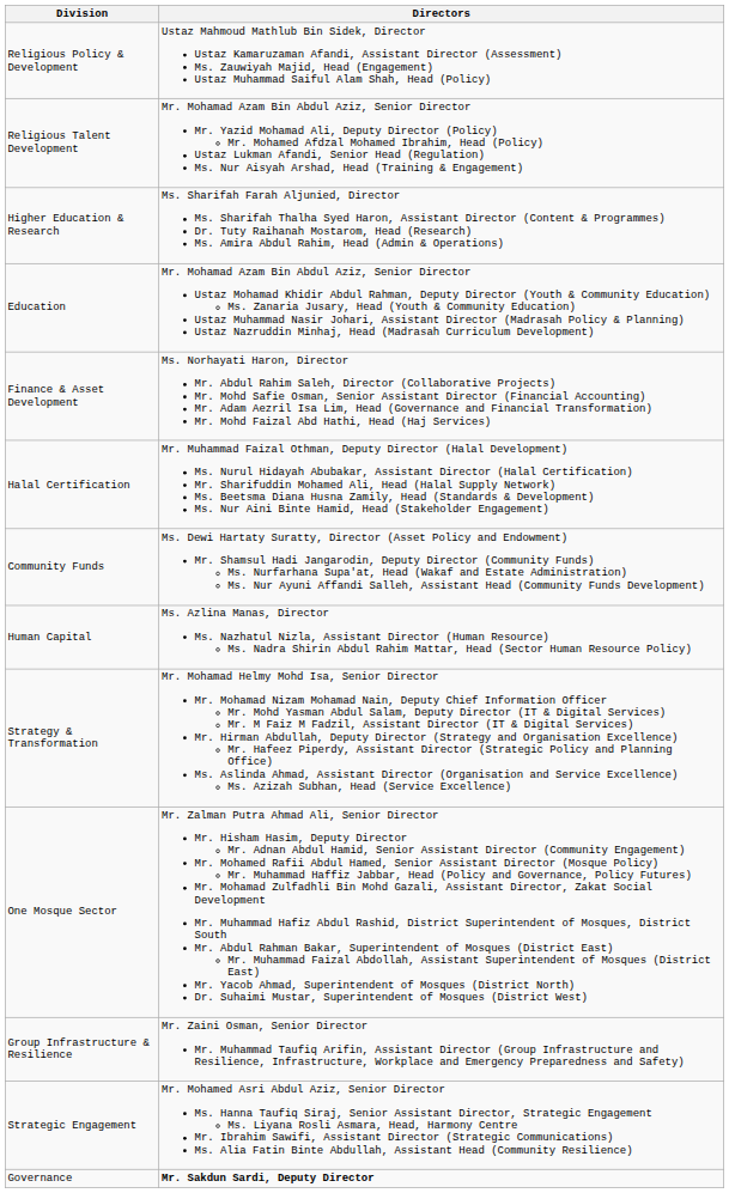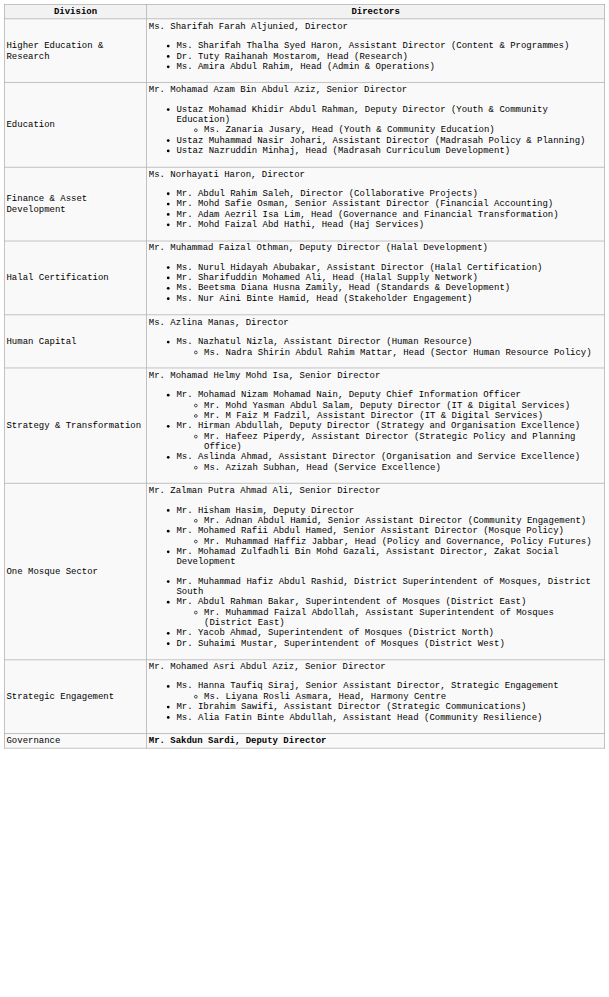- row: Religious Policy & Development | Ustaz Mahmoud Mathlub Bin Sidek, Director Ustaz Kamaruzaman Afandi, Assistant Director (Assessment) Ms. Zauwiyah Majid, Head (Engagement) Ustaz Muhammad Saiful Alam Shah, Head (Policy)
- row: Religious Talent Development | Mr. Mohamad Azam Bin Abdul Aziz, Senior Director Mr. Yazid Mohamad Ali, Deputy Director (Policy) Mr. Mohamed Afdzal Mohamed Ibrahim, Head (Policy) Ustaz Lukman Afandi, Senior Head (Regulation) Ms. Nur Aisyah Arshad, Head (Training & Engagement)
- row: Community Funds | Ms. Dewi Hartaty Suratty, Director (Asset Policy and Endowment) Mr. Shamsul Hadi Jangarodin, Deputy Director (Community Funds) Ms. Nurfarhana Supa'at, Head (Wakaf and Estate Administration) Ms. Nur Ayuni Affandi Salleh, Assistant Head (Community Funds Development)
- row: Group Infrastructure & Resilience | Mr. Zaini Osman, Senior Director Mr. Muhammad Taufiq Arifin, Assistant Director (Group Infrastructure and Resilience, Infrastructure, Workplace and Emergency Preparedness and Safety)
